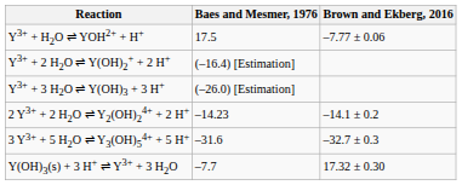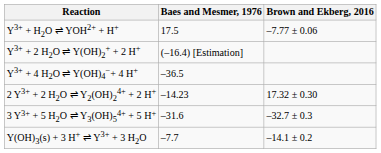- row: Y3+ + 3 H2O ⇌ Y(OH)3 + 3 H+ | (–26.0) [Estimation]
+ row: Y3+ + 4 H2O ⇌ Y(OH)4−+ 4 H+ | –36.5
2 Y3+ + 2 H2O ⇌ Y2(OH)24+ + 2 H+ | Brown and Ekberg, 2016: –14.1 ± 0.2 -> 17.32 ± 0.30
Y(OH)3(s) + 3 H+ ⇌ Y3+ + 3 H2O | Brown and Ekberg, 2016: 17.32 ± 0.30 -> –14.1 ± 0.2
